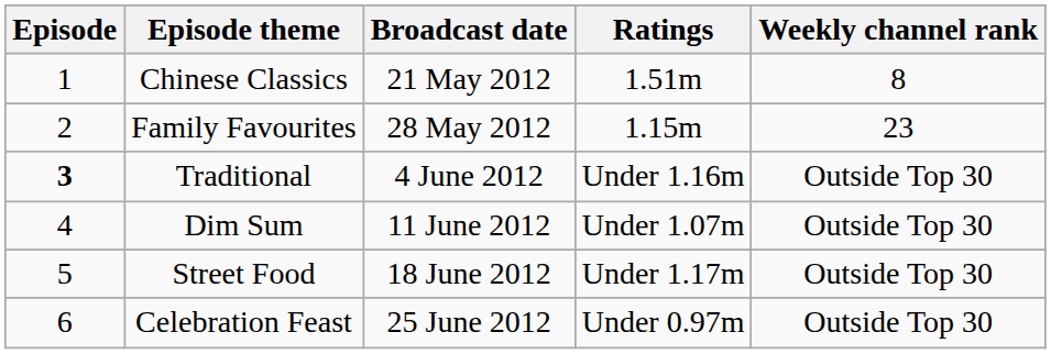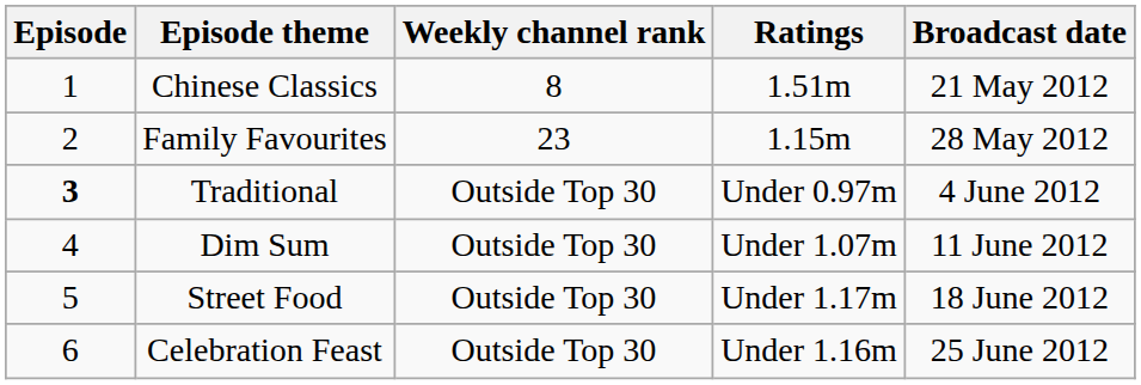columns swapped: Broadcast date <-> Weekly channel rank
Traditional | Ratings: Under 1.16m -> Under 0.97m
Celebration Feast | Ratings: Under 0.97m -> Under 1.16m
